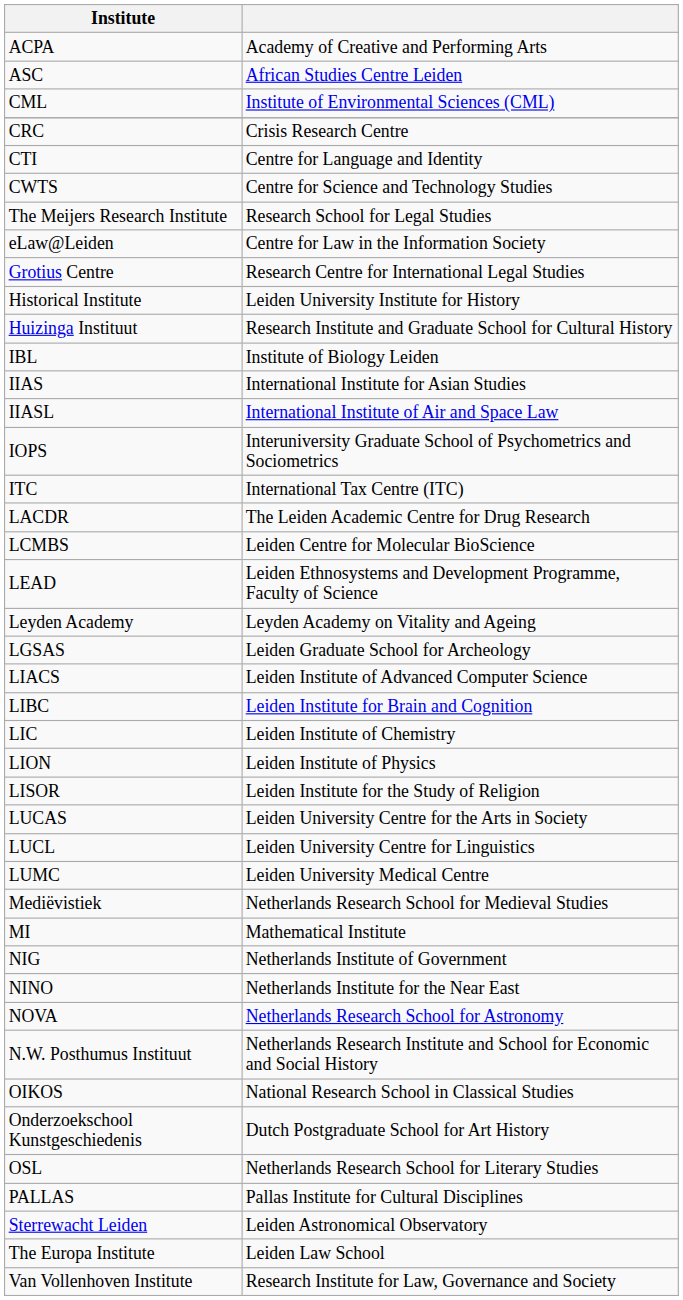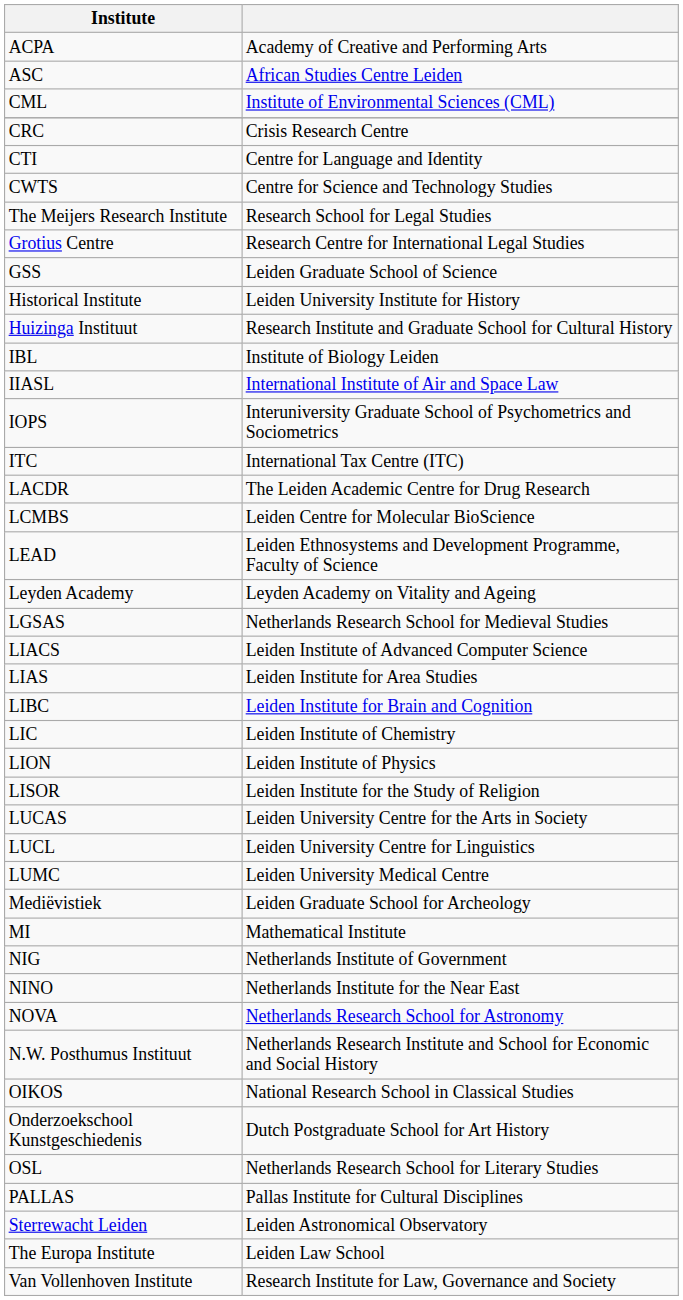- row: eLaw@Leiden | Centre for Law in the Information Society
+ row: GSS | Leiden Graduate School of Science
- row: IIAS | International Institute for Asian Studies
LGSAS | column 2: Leiden Graduate School for Archeology -> Netherlands Research School for Medieval Studies
+ row: LIAS | Leiden Institute for Area Studies
Mediëvistiek | column 2: Netherlands Research School for Medieval Studies -> Leiden Graduate School for Archeology
